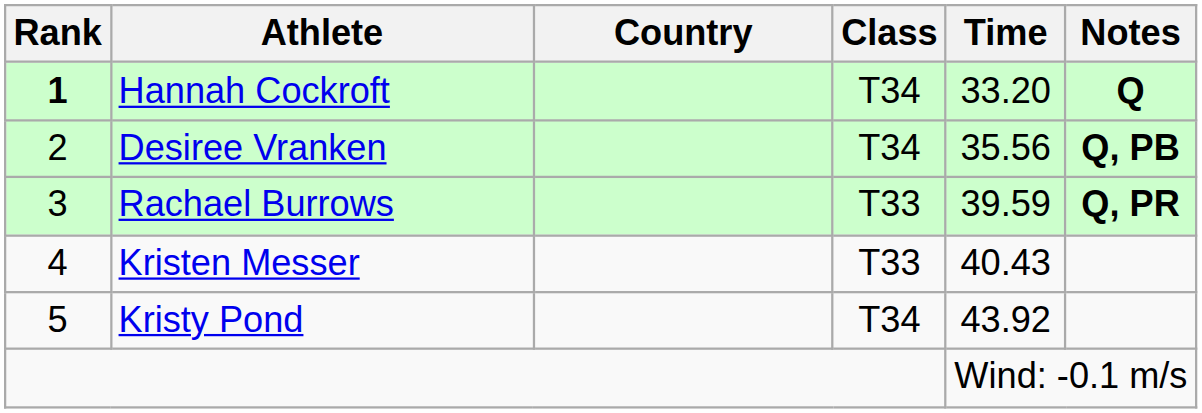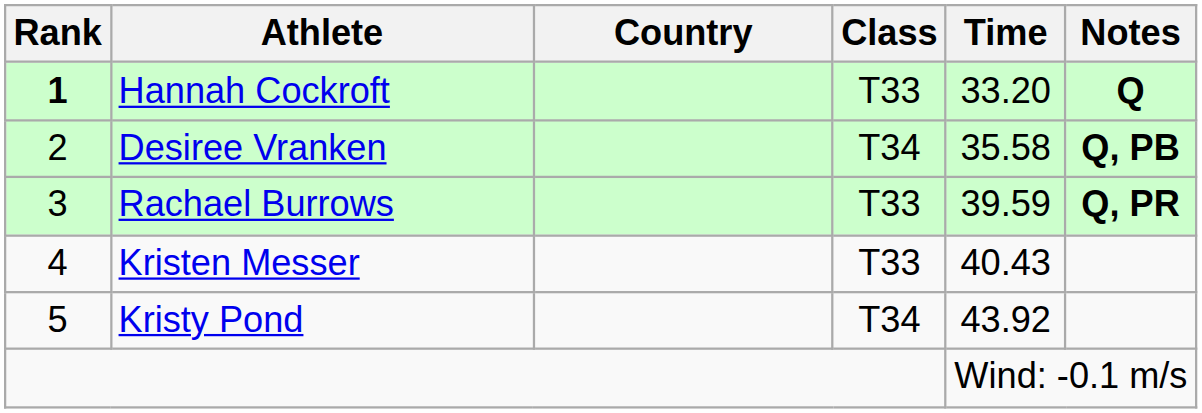Hannah Cockroft | Class: T34 -> T33
Desiree Vranken | Time: 35.56 -> 35.58
